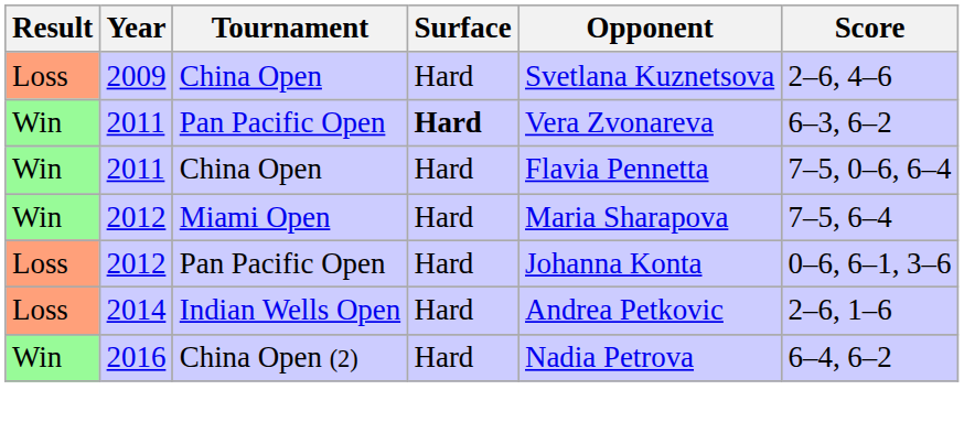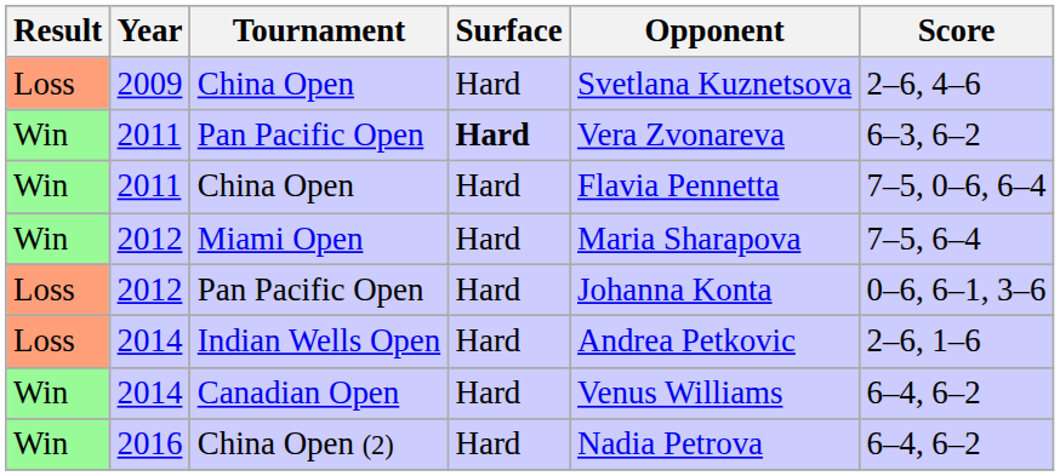+ row: Win | 2014 | Canadian Open | Hard | Venus Williams | 6–4, 6–2
